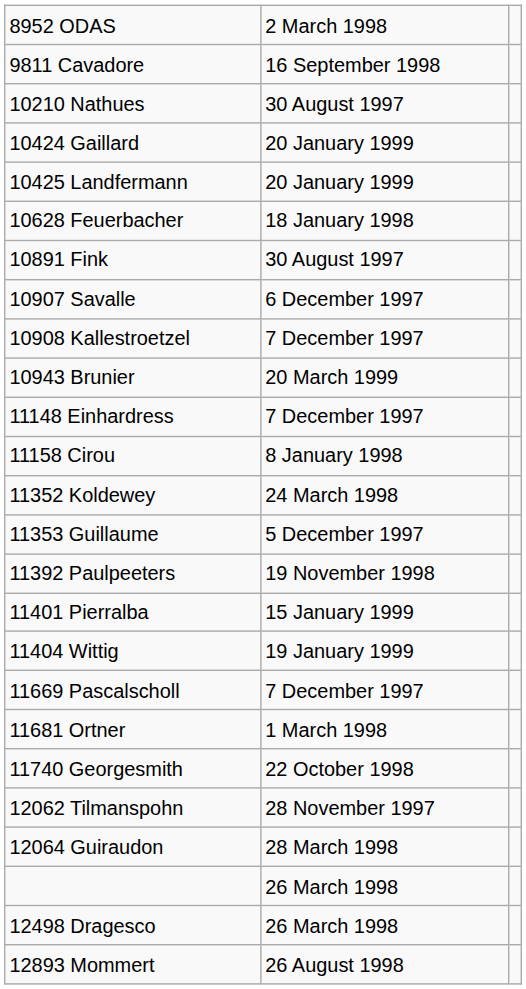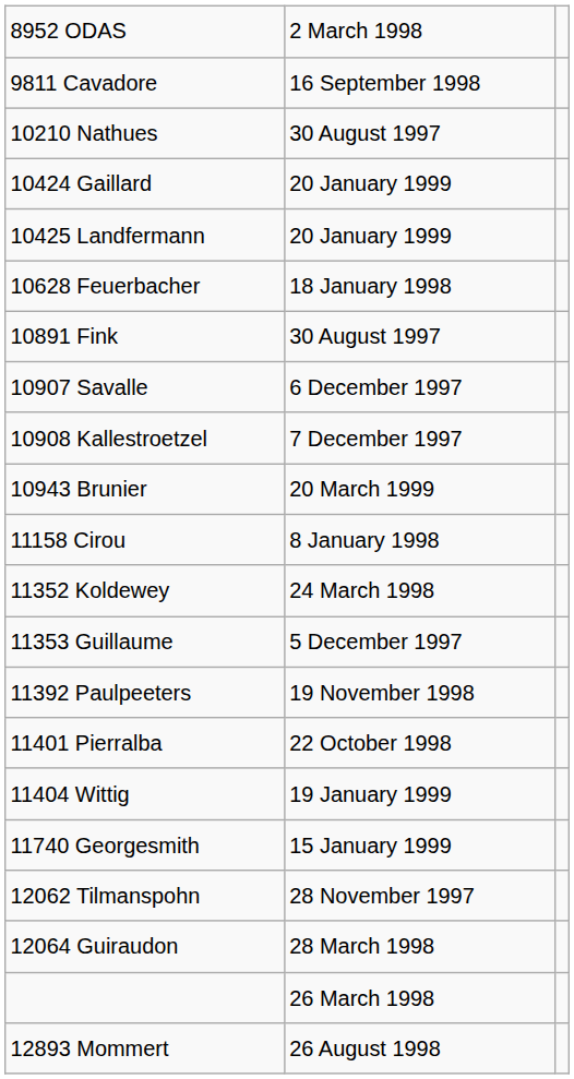- row: 11148 Einhardress | 7 December 1997
11401 Pierralba | column 2: 15 January 1999 -> 22 October 1998
- row: 11669 Pascalscholl | 7 December 1997
- row: 11681 Ortner | 1 March 1998
11740 Georgesmith | column 2: 22 October 1998 -> 15 January 1999
- row: 12498 Dragesco | 26 March 1998
